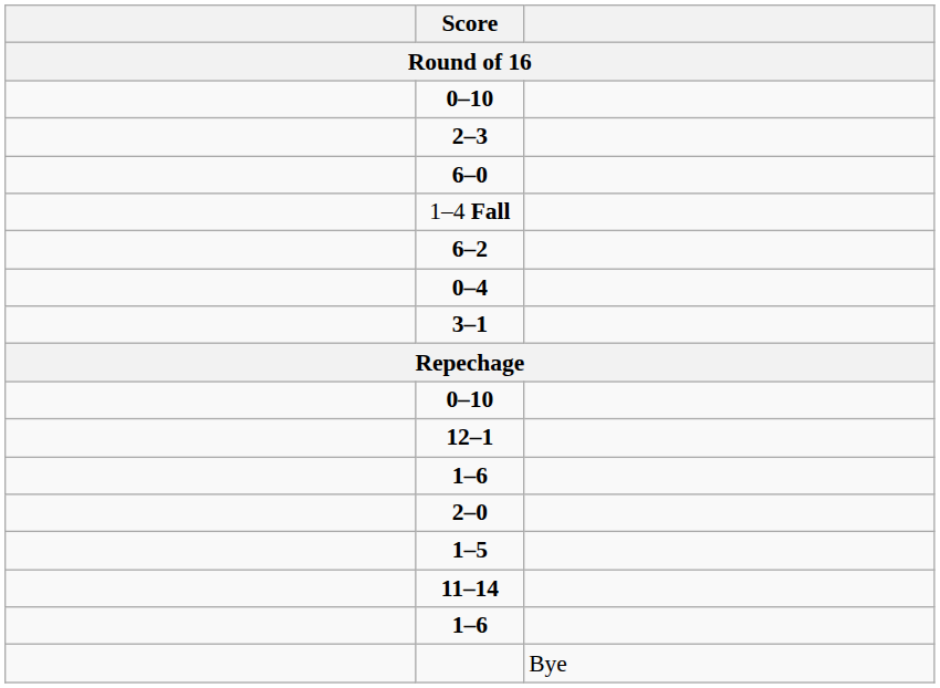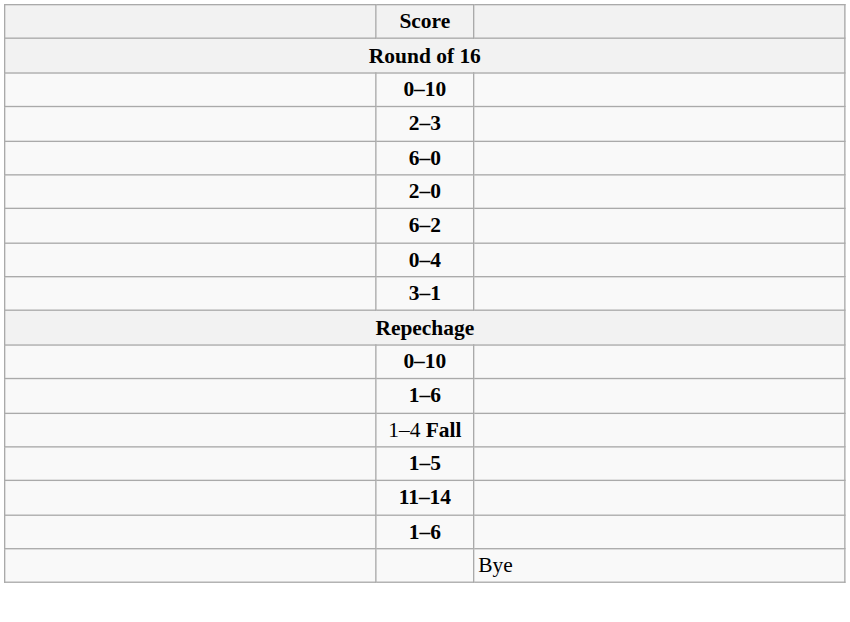rows swapped: 2–0 <-> 1–4 Fall
- row: 12–1
